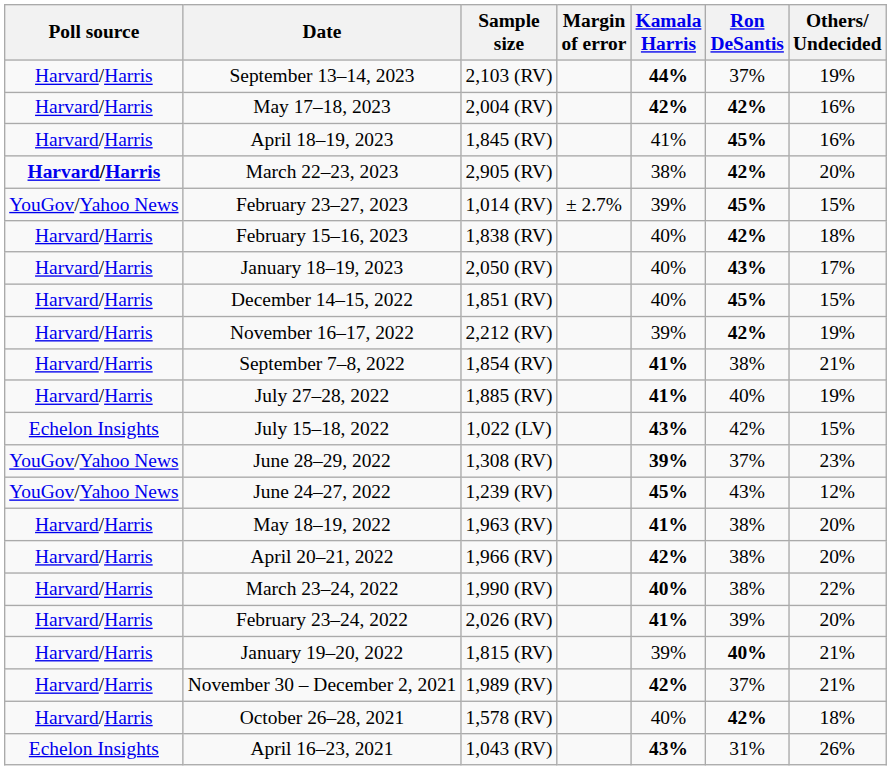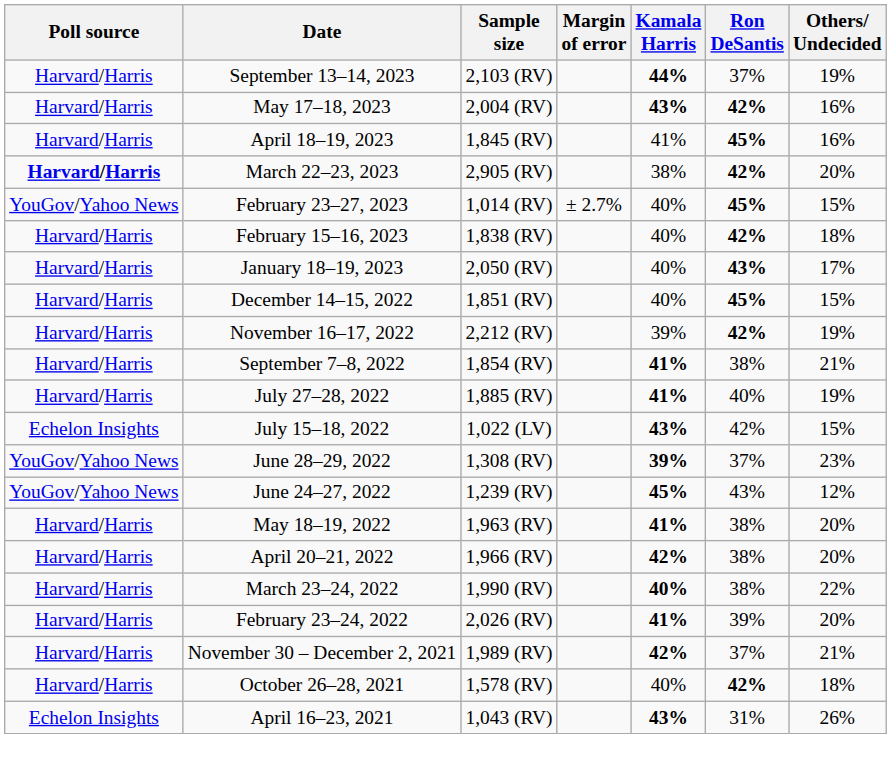May 17–18, 2023 | Kamala Harris: 42% -> 43%
February 23–27, 2023 | Kamala Harris: 39% -> 40%
- row: Harvard/Harris | January 19–20, 2022 | 1,815 (RV) | 39% | 40% | 21%
